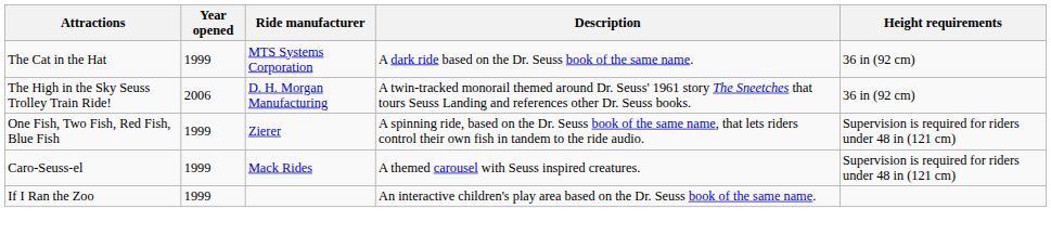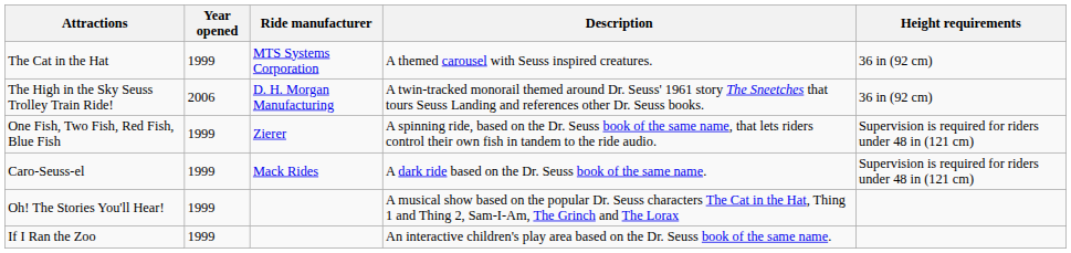The Cat in the Hat | Description: A dark ride based on the Dr. Seuss book of the same name. -> A themed carousel with Seuss inspired creatures.
Caro-Seuss-el | Description: A themed carousel with Seuss inspired creatures. -> A dark ride based on the Dr. Seuss book of the same name.
+ row: Oh! The Stories You'll Hear! | 1999 | A musical show based on the popular Dr. Seuss characters The Cat in the Hat, Thing 1 and Thing 2, Sam-I-Am, The Grinch and The Lorax
